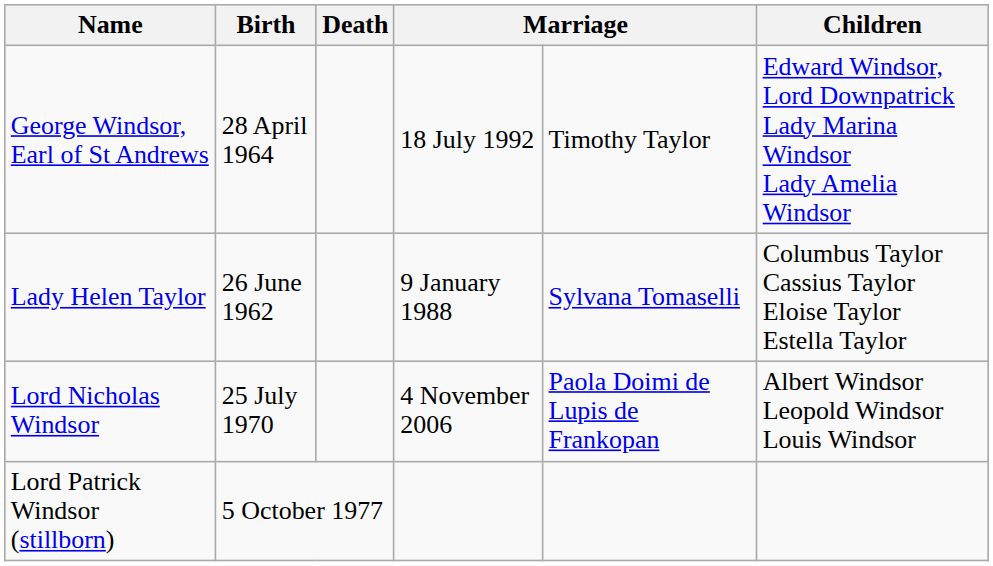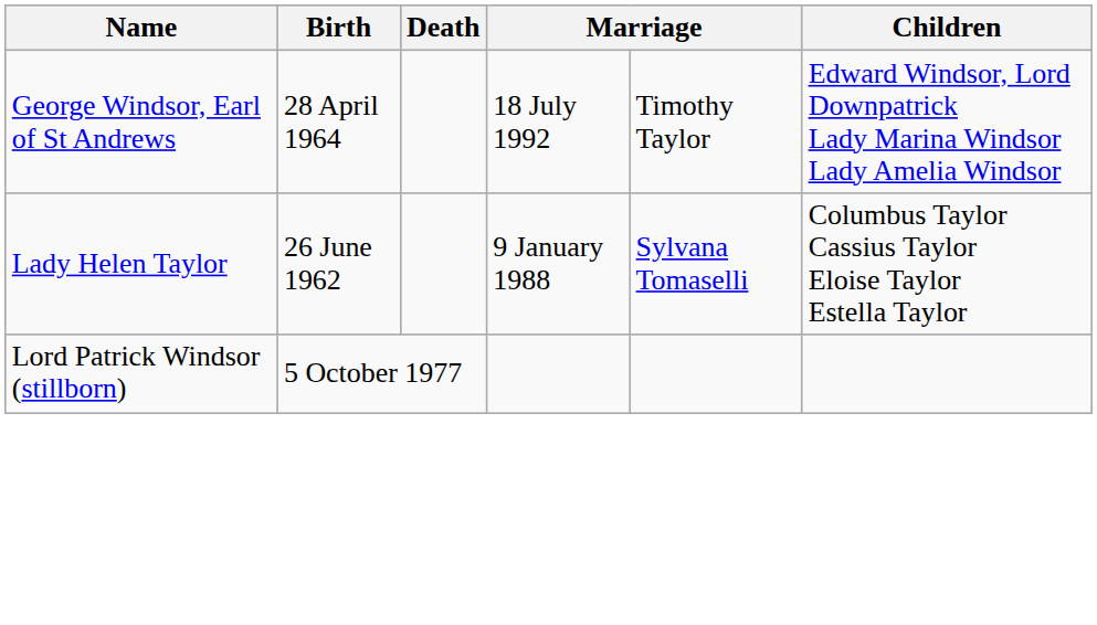- row: Lord Nicholas Windsor | 25 July 1970 | 4 November 2006 | Paola Doimi de Lupis de Frankopan | Albert Windsor Leopold Windsor Louis Windsor
